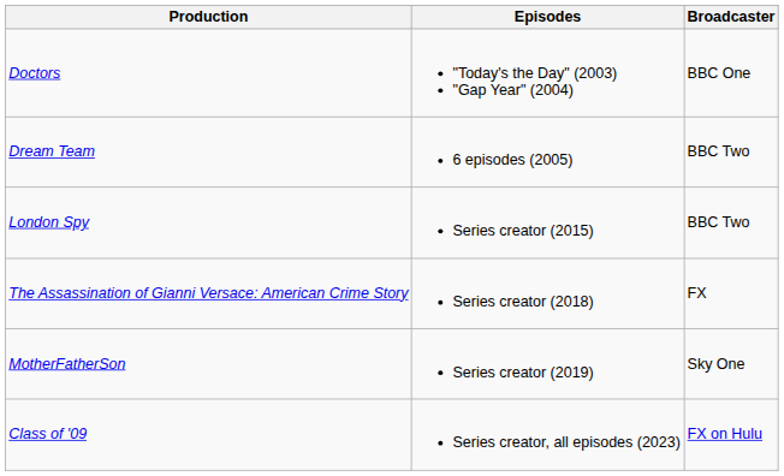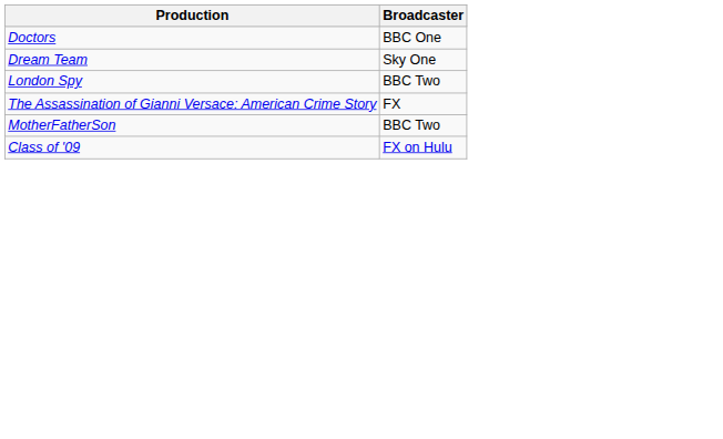- column: Episodes | "Today's the Day" (2003) "Gap Year" (2004) | 6 episodes (2005) | Series creator (2015) | Series creator (2018) | Series creator (2019) | Series creator, all episodes (2023)
Dream Team | Broadcaster: BBC Two -> Sky One
MotherFatherSon | Broadcaster: Sky One -> BBC Two
